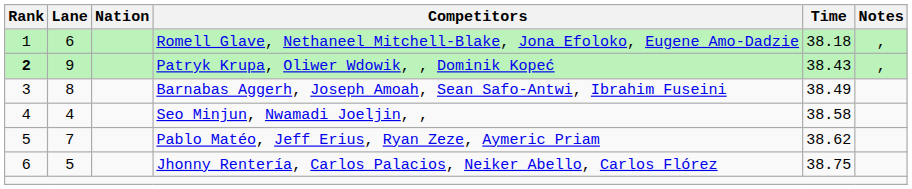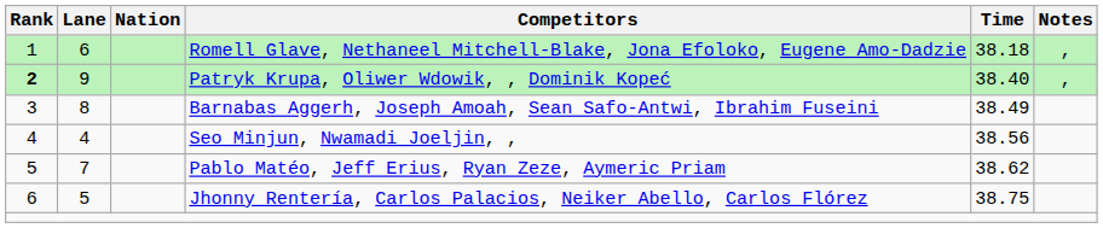Patryk Krupa, Oliwer Wdowik, , Dominik Kopeć | Time: 38.43 -> 38.40
Seo Minjun, Nwamadi Joeljin, , | Time: 38.58 -> 38.56
